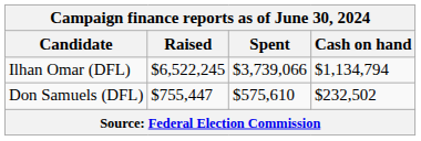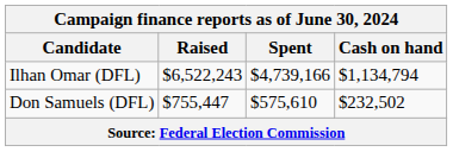Ilhan Omar (DFL) | Raised: $6,522,245 -> $6,522,243
Ilhan Omar (DFL) | Spent: $3,739,066 -> $4,739,166
